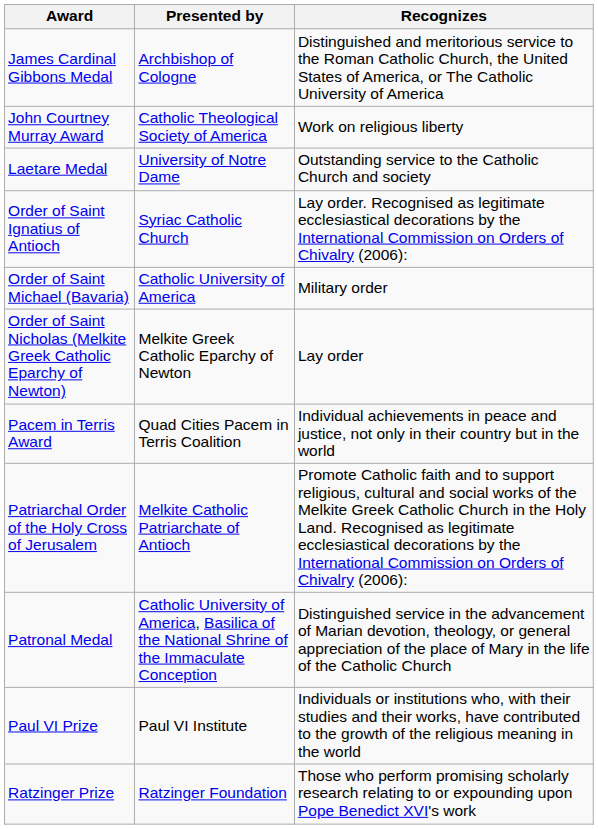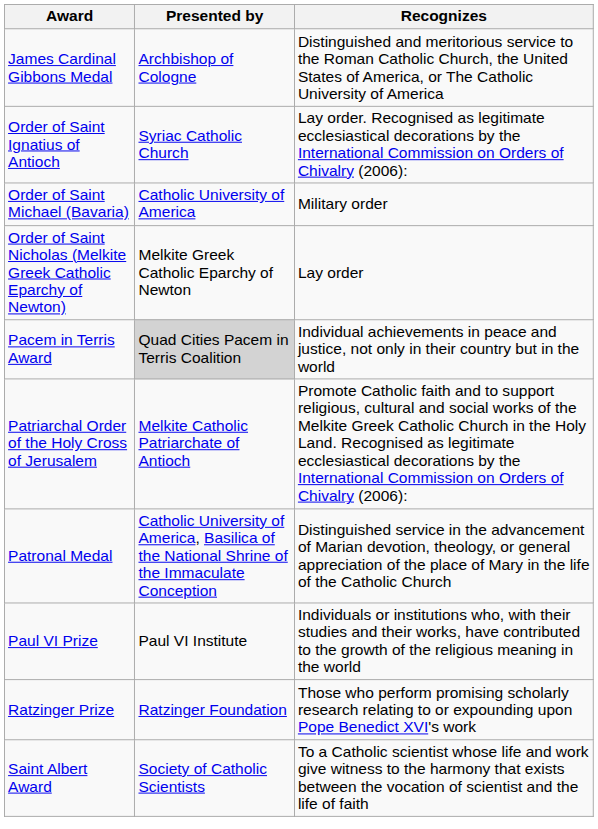- row: John Courtney Murray Award | Catholic Theological Society of America | Work on religious liberty
- row: Laetare Medal | University of Notre Dame | Outstanding service to the Catholic Church and society
Pacem in Terris Award | Presented by: no background -> lightgrey background
+ row: Saint Albert Award | Society of Catholic Scientists | To a Catholic scientist whose life and work give witness to the harmony that exists between the vocation of scientist and the life of faith
